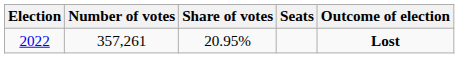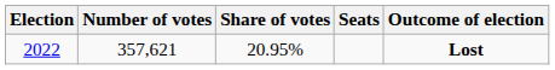2022 | Number of votes: 357,261 -> 357,621
